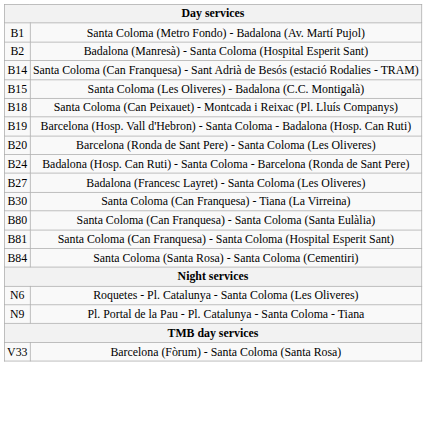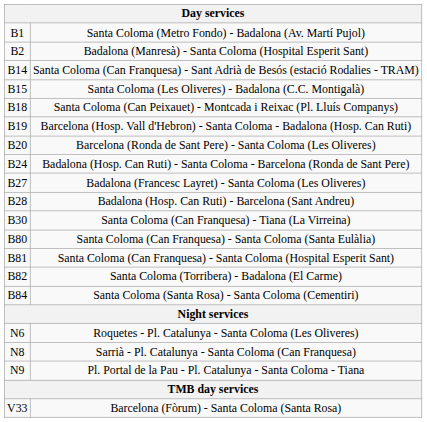+ row: B28 | Badalona (Hosp. Can Ruti) - Barcelona (Sant Andreu)
+ row: B82 | Santa Coloma (Torribera) - Badalona (El Carme)
+ row: N8 | Sarrià - Pl. Catalunya - Santa Coloma (Can Franquesa)
